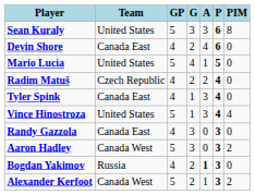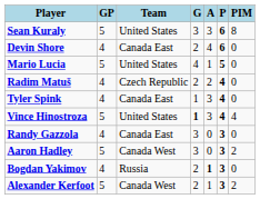columns swapped: Team <-> GP
Vince Hinostroza | G: normal -> bold
